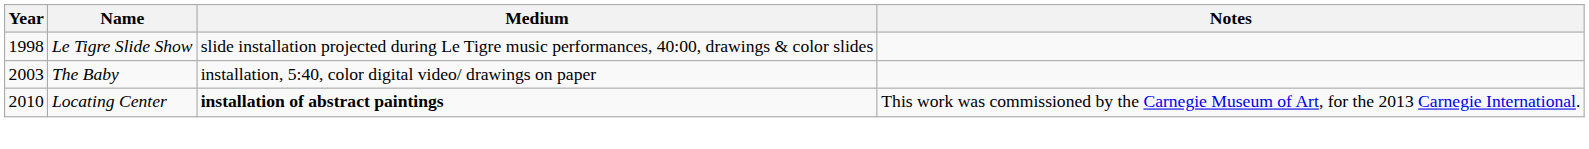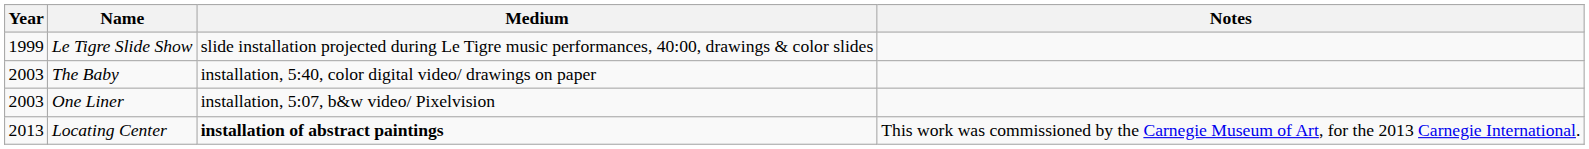Le Tigre Slide Show | Year: 1998 -> 1999
+ row: 2003 | One Liner | installation, 5:07, b&w video/ Pixelvision
Locating Center | Year: 2010 -> 2013
